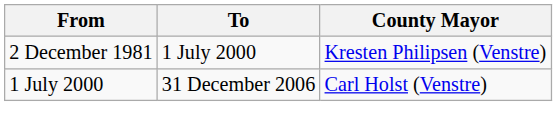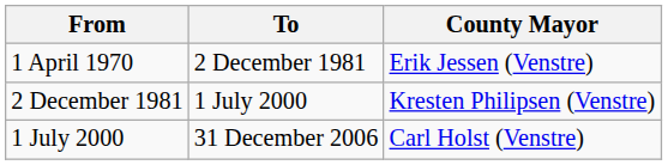+ row: 1 April 1970 | 2 December 1981 | Erik Jessen (Venstre)
